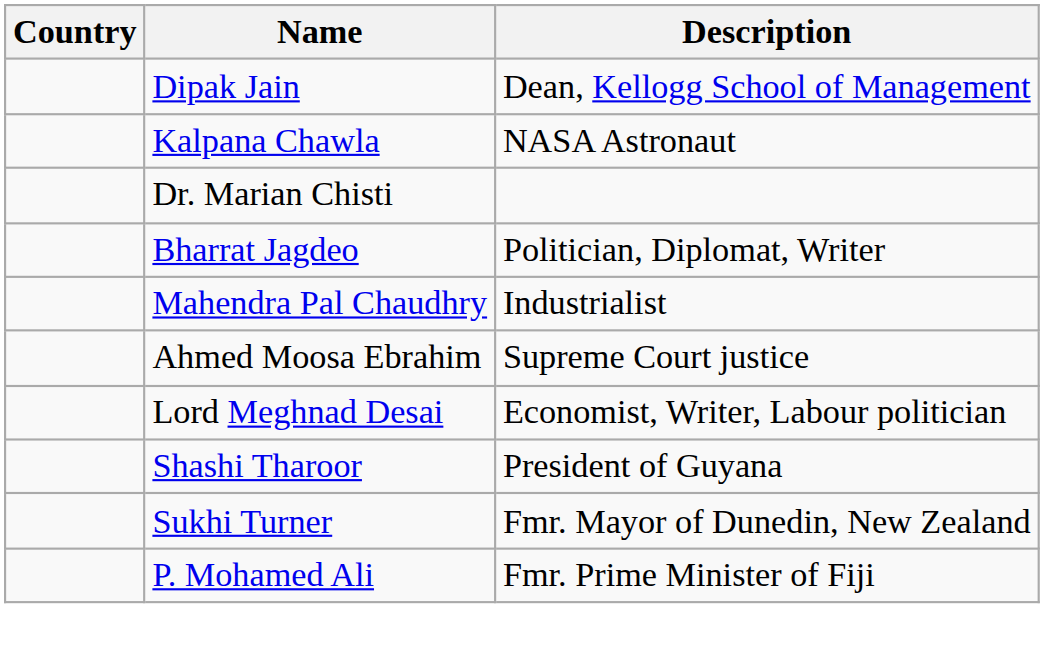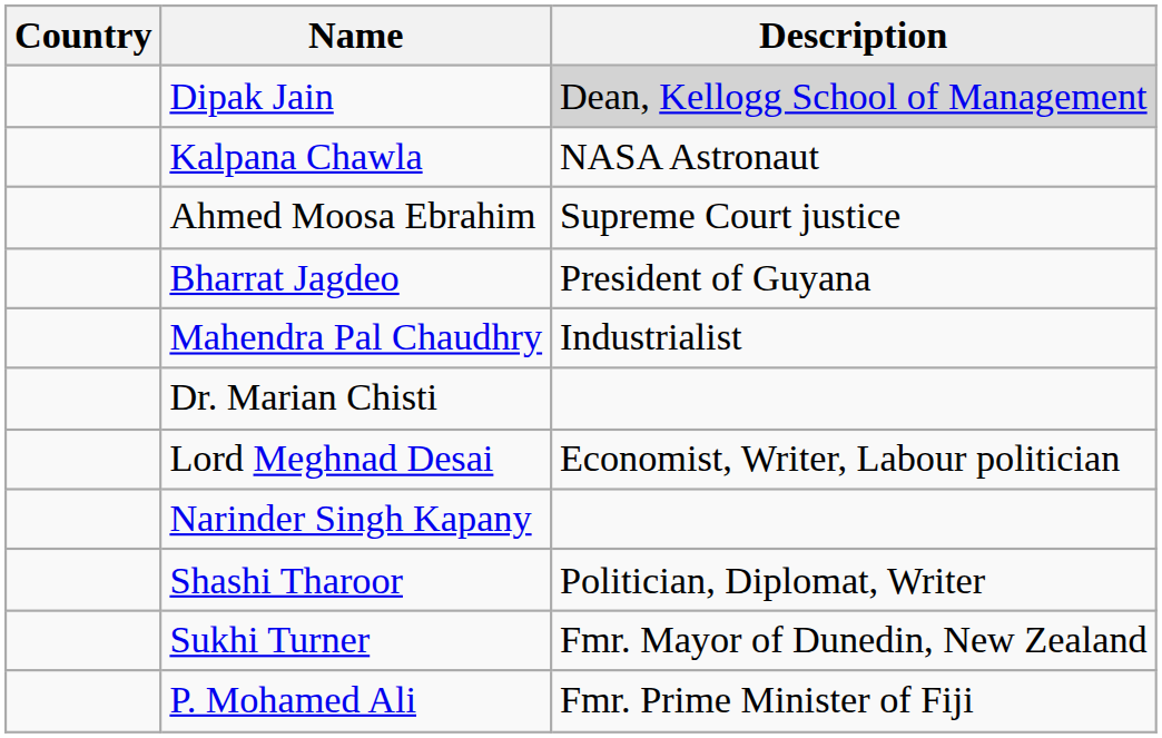Dipak Jain | Description: no background -> lightgrey background
rows swapped: Ahmed Moosa Ebrahim <-> Dr. Marian Chisti
Bharrat Jagdeo | Description: Politician, Diplomat, Writer -> President of Guyana
+ row: Narinder Singh Kapany
Shashi Tharoor | Description: President of Guyana -> Politician, Diplomat, Writer
